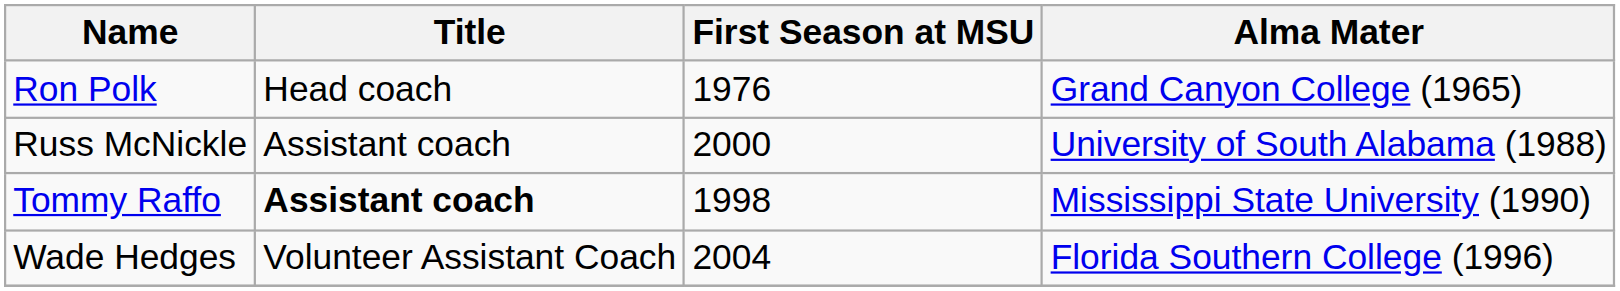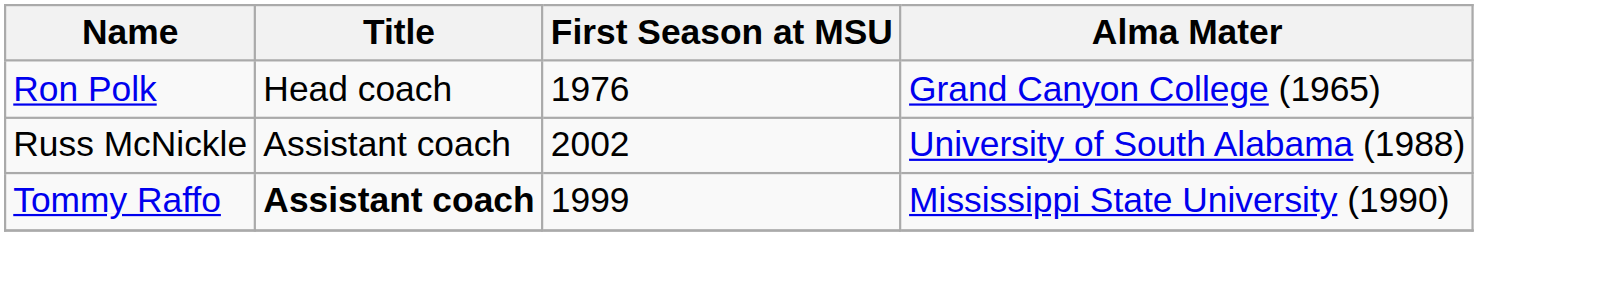Russ McNickle | First Season at MSU: 2000 -> 2002
Tommy Raffo | First Season at MSU: 1998 -> 1999
- row: Wade Hedges | Volunteer Assistant Coach | 2004 | Florida Southern College (1996)
